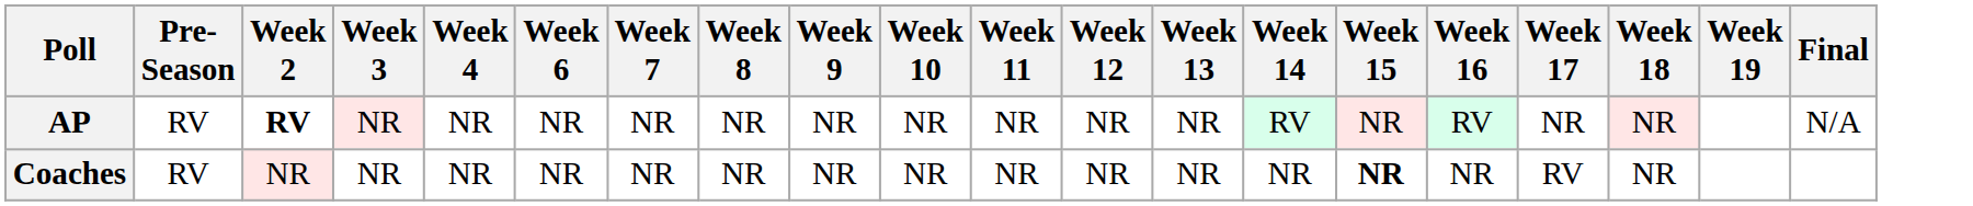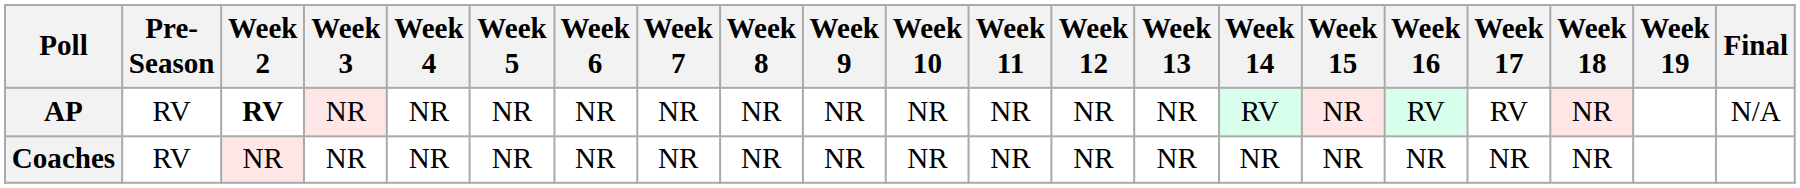+ column: Week 5 | NR | NR
AP | Week 17: NR -> RV
Coaches | Week 15: bold -> normal
Coaches | Week 17: RV -> NR
